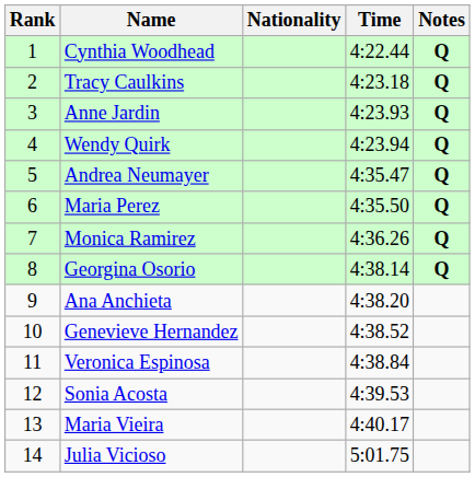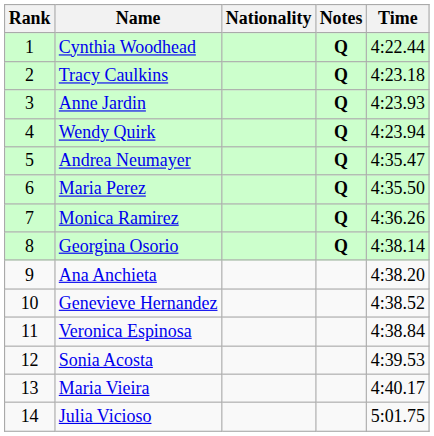columns swapped: Time <-> Notes
